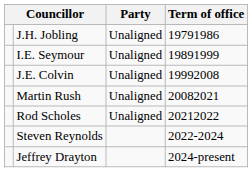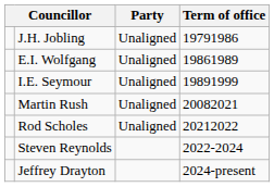+ row: E.I. Wolfgang | Unaligned | 19861989
- row: J.E. Colvin | Unaligned | 19992008
